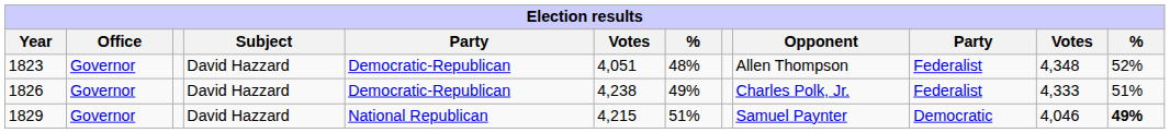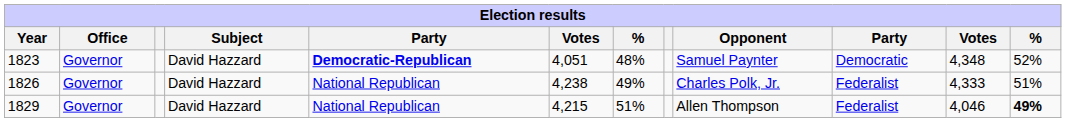1823 | column 5: normal -> bold
1823 | Opponent: Allen Thompson -> Samuel Paynter
1823 | column 10: Federalist -> Democratic
1826 | column 5: Democratic-Republican -> National Republican
1829 | Opponent: Samuel Paynter -> Allen Thompson
1829 | column 10: Democratic -> Federalist
